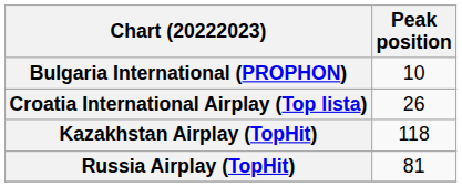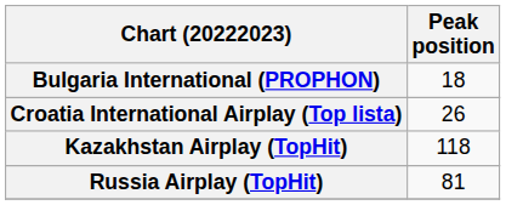Bulgaria International (PROPHON) | Peak position: 10 -> 18
